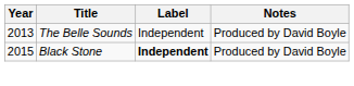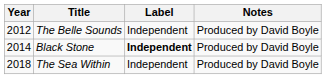The Belle Sounds | Year: 2013 -> 2012
Black Stone | Year: 2015 -> 2014
+ row: 2018 | The Sea Within | Independent | Produced by David Boyle
